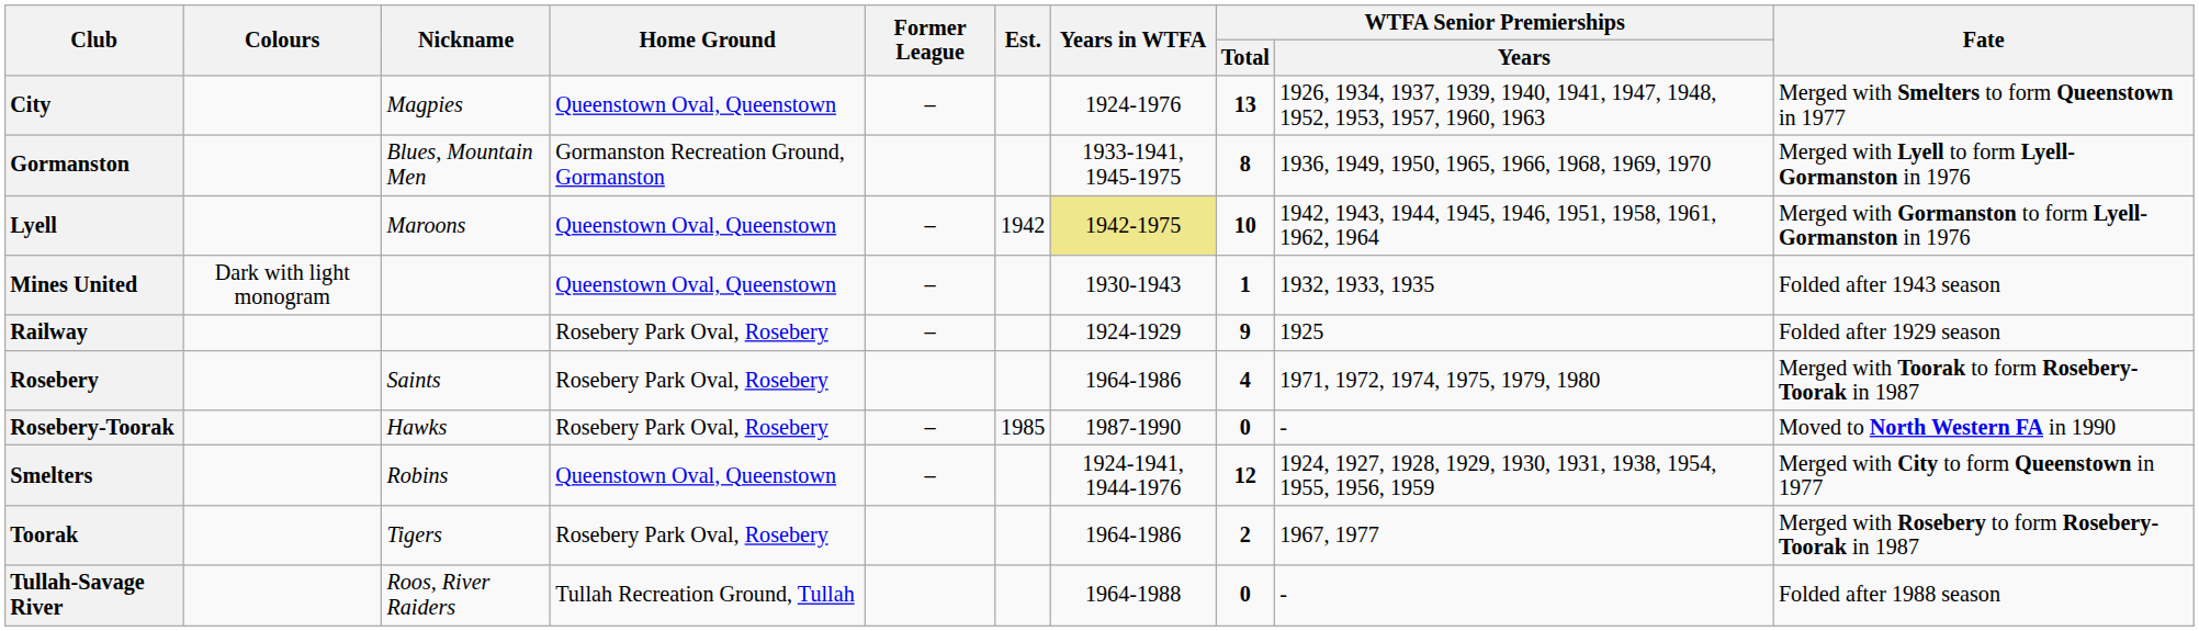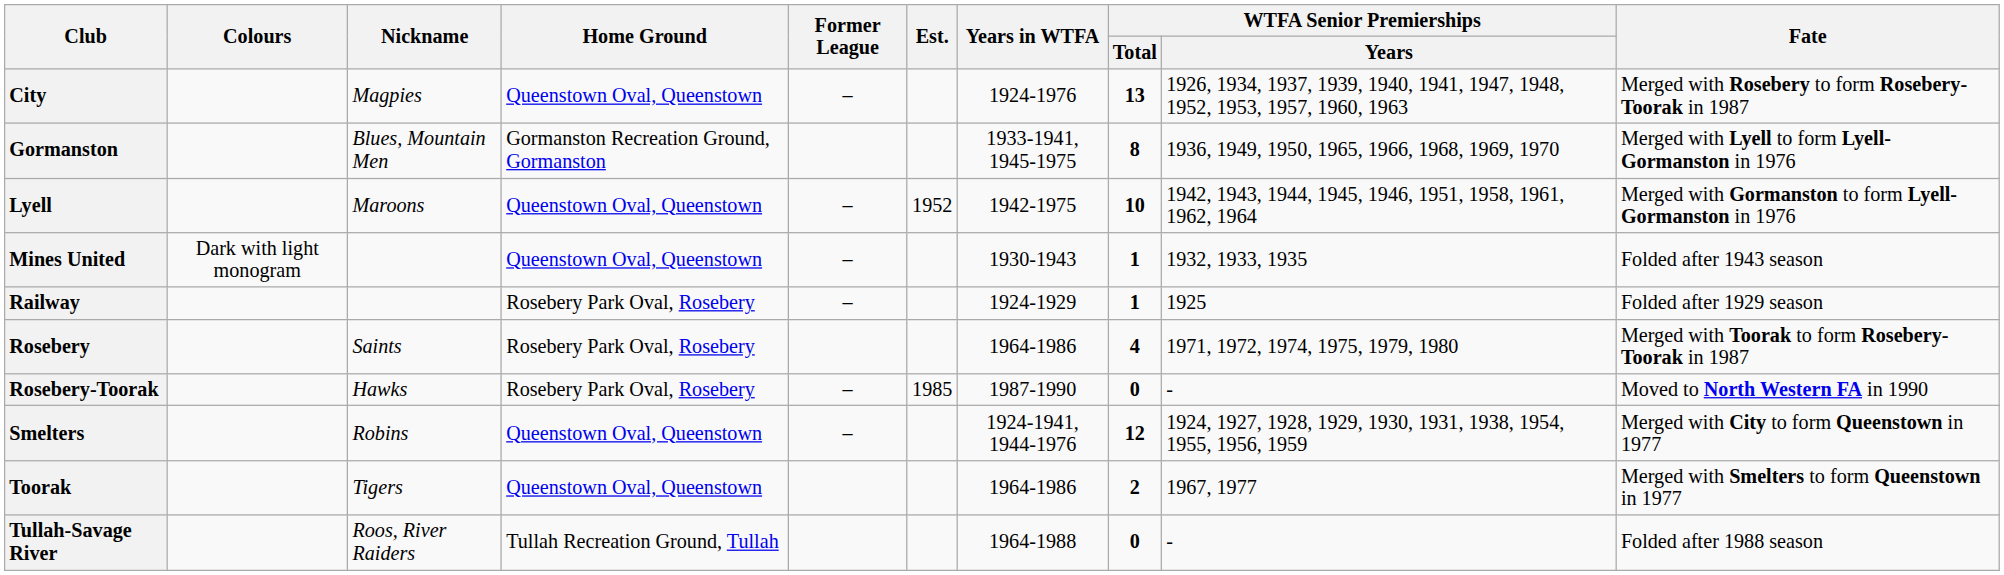City | Fate: Merged with Smelters to form Queenstown in 1977 -> Merged with Rosebery to form Rosebery-Toorak in 1987
Lyell | Est.: 1942 -> 1952
Lyell | Years in WTFA: khaki background -> no background
Railway | WTFA Senior Premierships / Total: 9 -> 1
Toorak | Home Ground: Rosebery Park Oval, Rosebery -> Queenstown Oval, Queenstown
Toorak | Fate: Merged with Rosebery to form Rosebery-Toorak in 1987 -> Merged with Smelters to form Queenstown in 1977
